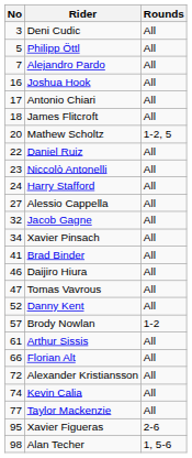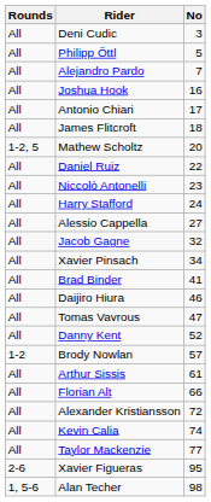columns swapped: No <-> Rounds
